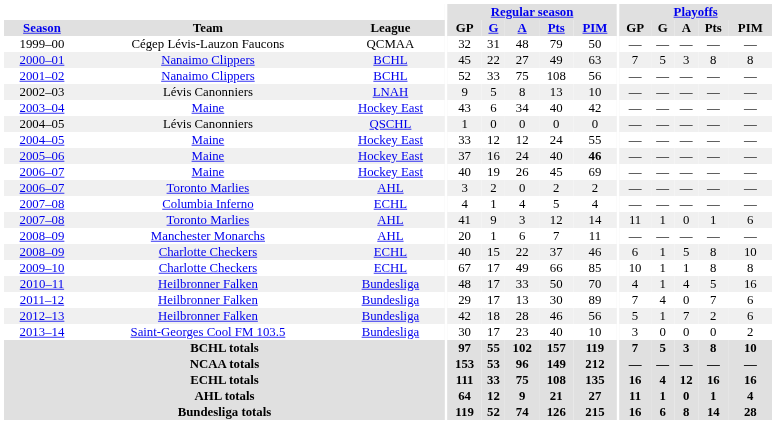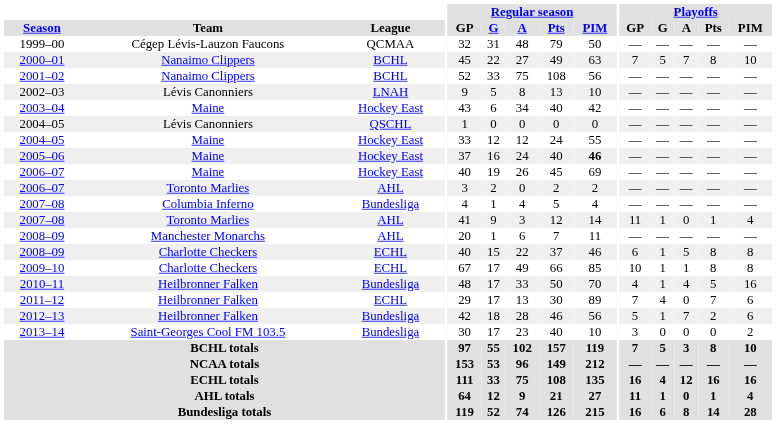2000–01 | Playoffs / A: 3 -> 7
2000–01 | Playoffs / PIM: 8 -> 10
2007–08 / Columbia Inferno | League: ECHL -> Bundesliga
2007–08 / Toronto Marlies | Playoffs / PIM: 6 -> 4
2008–09 / Charlotte Checkers | Playoffs / PIM: 10 -> 8
2011–12 | League: Bundesliga -> ECHL
